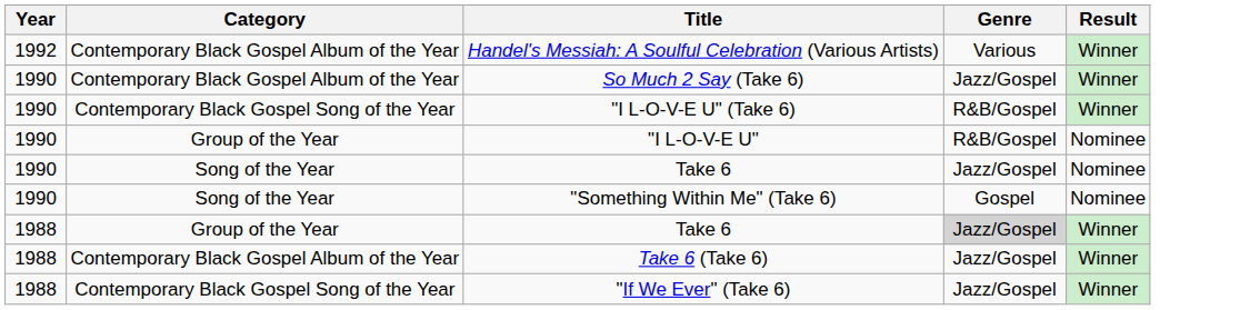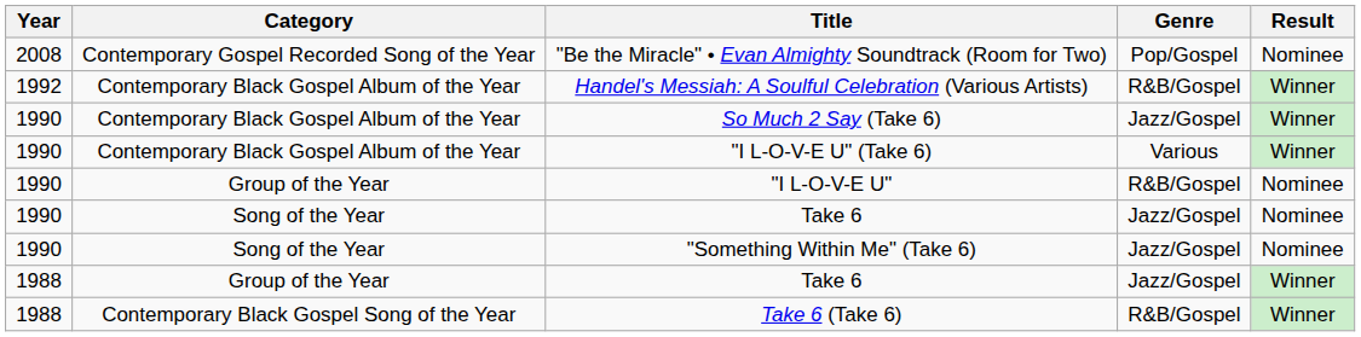+ row: 2008 | Contemporary Gospel Recorded Song of the Year | "Be the Miracle" • Evan Almighty Soundtrack (Room for Two) | Pop/Gospel | Nominee
Handel's Messiah: A Soulful Celebration (Various Artists) | Genre: Various -> R&B/Gospel
"I L-O-V-E U" (Take 6) | Category: Contemporary Black Gospel Song of the Year -> Contemporary Black Gospel Album of the Year
"I L-O-V-E U" (Take 6) | Genre: R&B/Gospel -> Various
"Something Within Me" (Take 6) | Genre: Gospel -> Jazz/Gospel
1988 / Take 6 | Genre: lightgrey background -> no background
Take 6 (Take 6) | Category: Contemporary Black Gospel Album of the Year -> Contemporary Black Gospel Song of the Year
Take 6 (Take 6) | Genre: Jazz/Gospel -> R&B/Gospel
- row: 1988 | Contemporary Black Gospel Song of the Year | "If We Ever" (Take 6) | Jazz/Gospel | Winner
